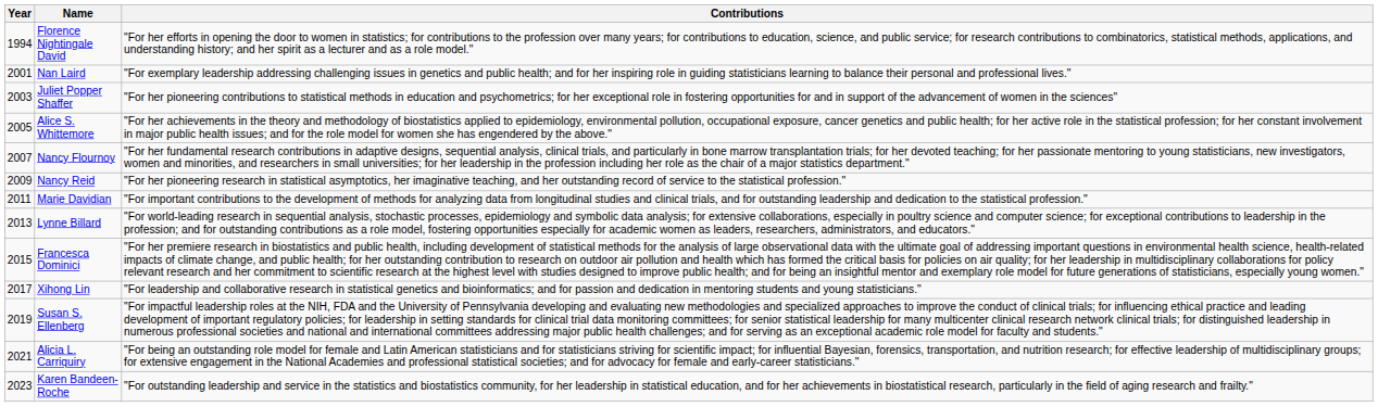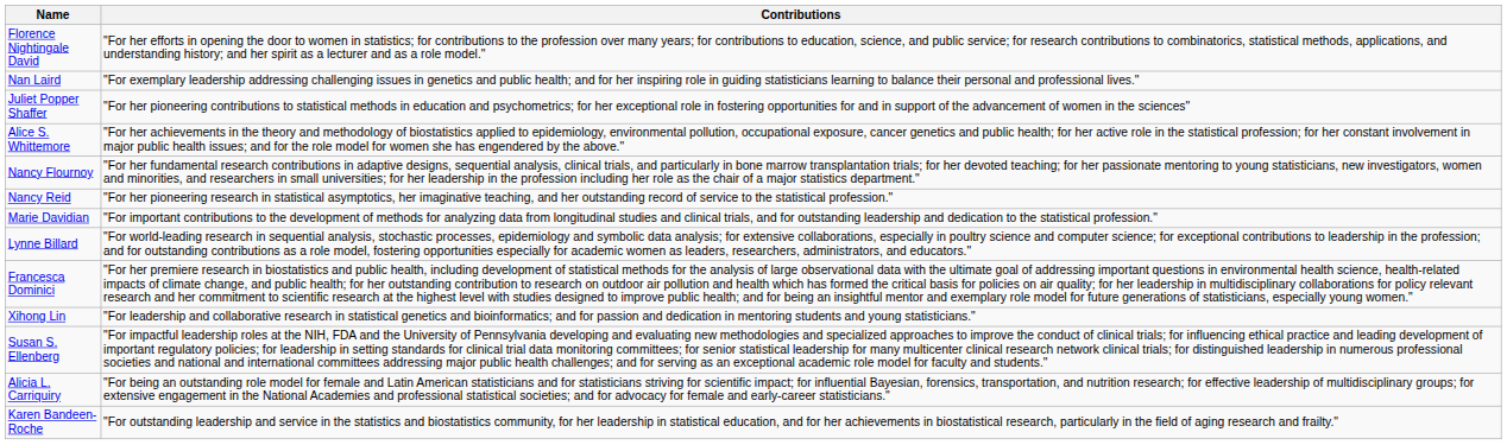- column: Year | 1994 | 2001 | 2003 | 2005 | 2007 | 2009 | 2011 | 2013 | 2015 | 2017 | 2019 | 2021 | 2023
